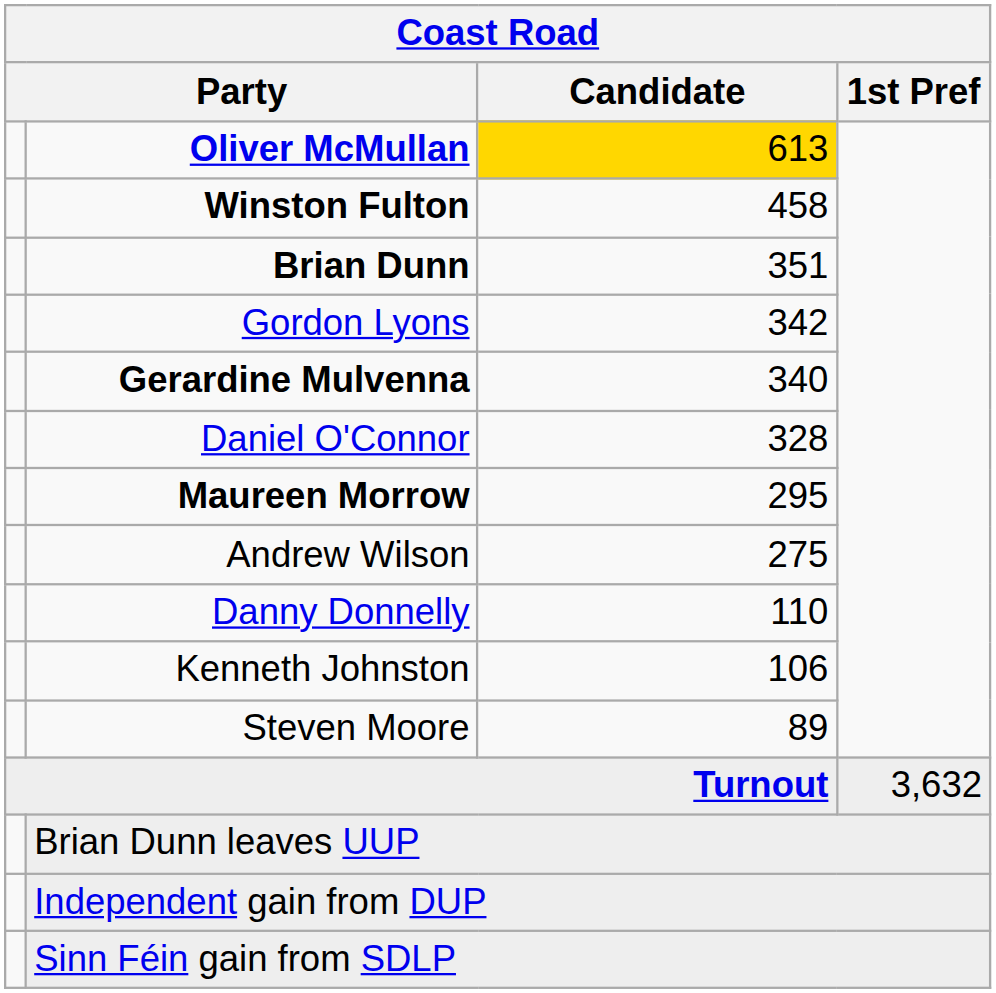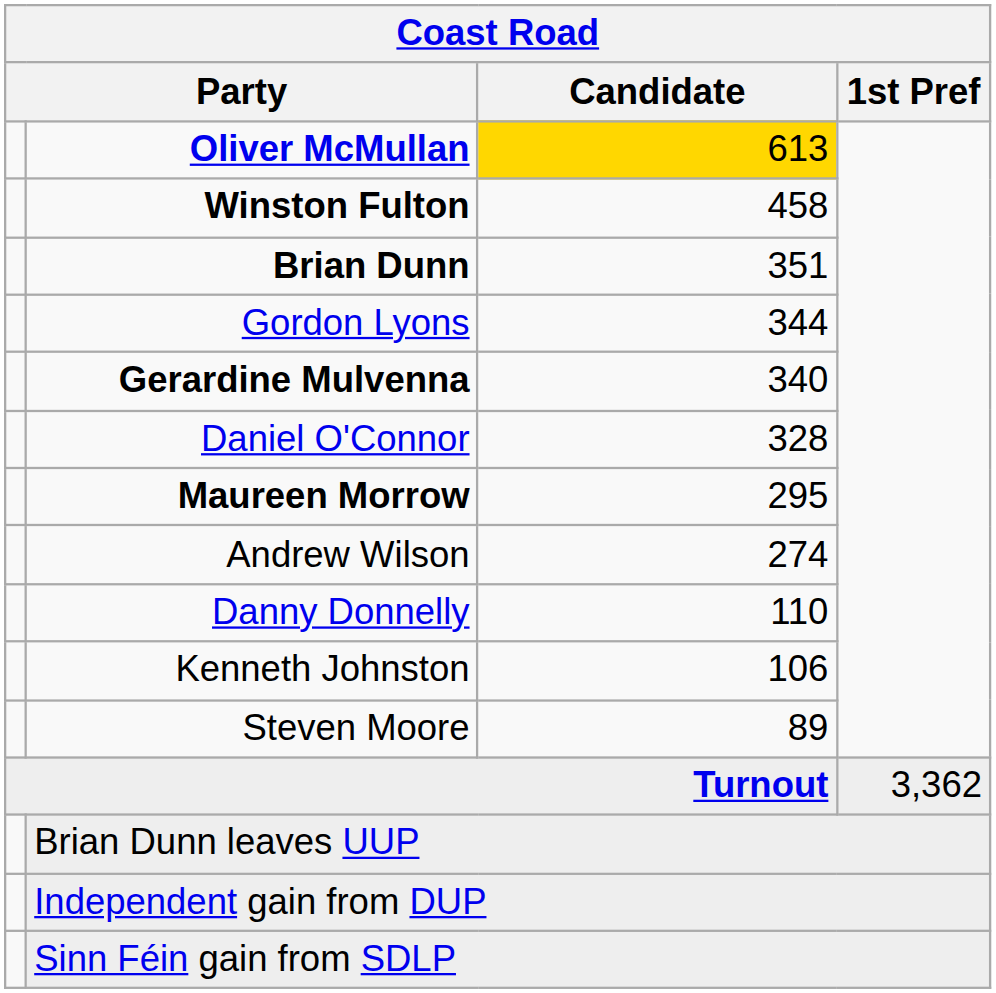Gordon Lyons | Candidate: 342 -> 344
Andrew Wilson | Candidate: 275 -> 274
Turnout | 1st Pref: 3,632 -> 3,362
